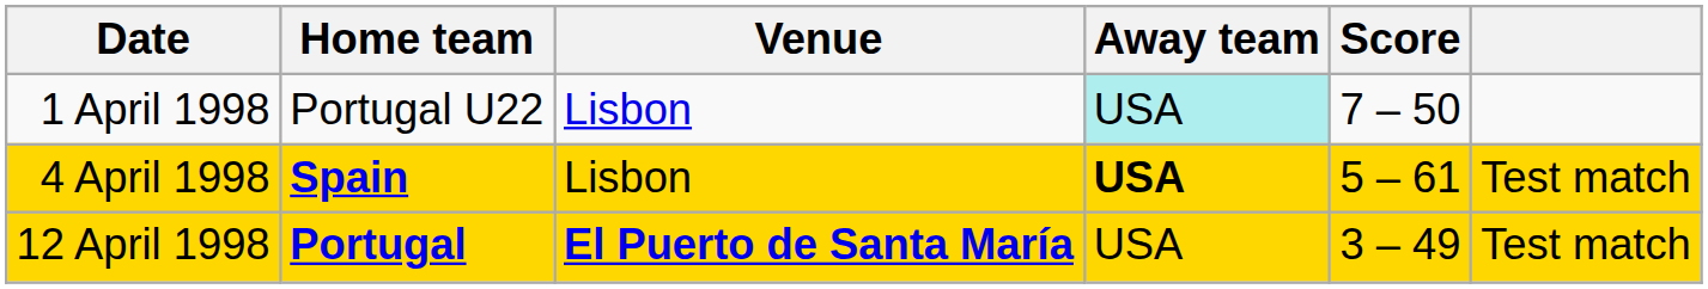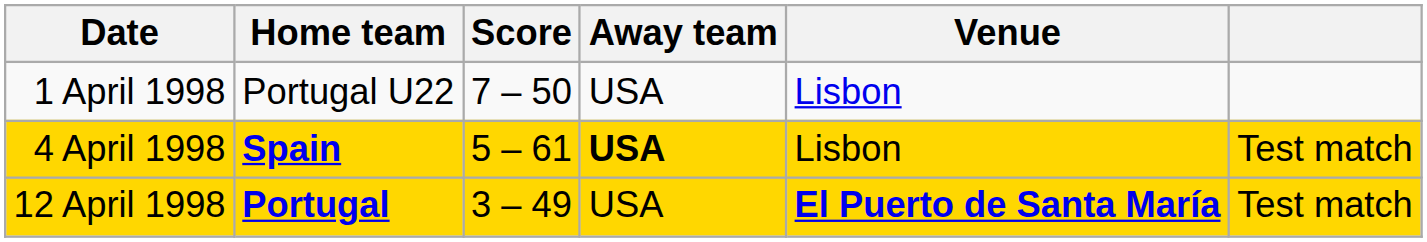columns swapped: Score <-> Venue
1 April 1998 | Away team: paleturquoise background -> no background
